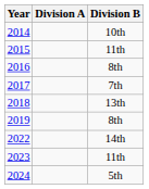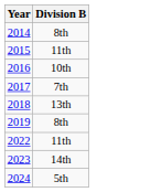- column: Division A
2014 | Division B: 10th -> 8th
2016 | Division B: 8th -> 10th
2022 | Division B: 14th -> 11th
2023 | Division B: 11th -> 14th
